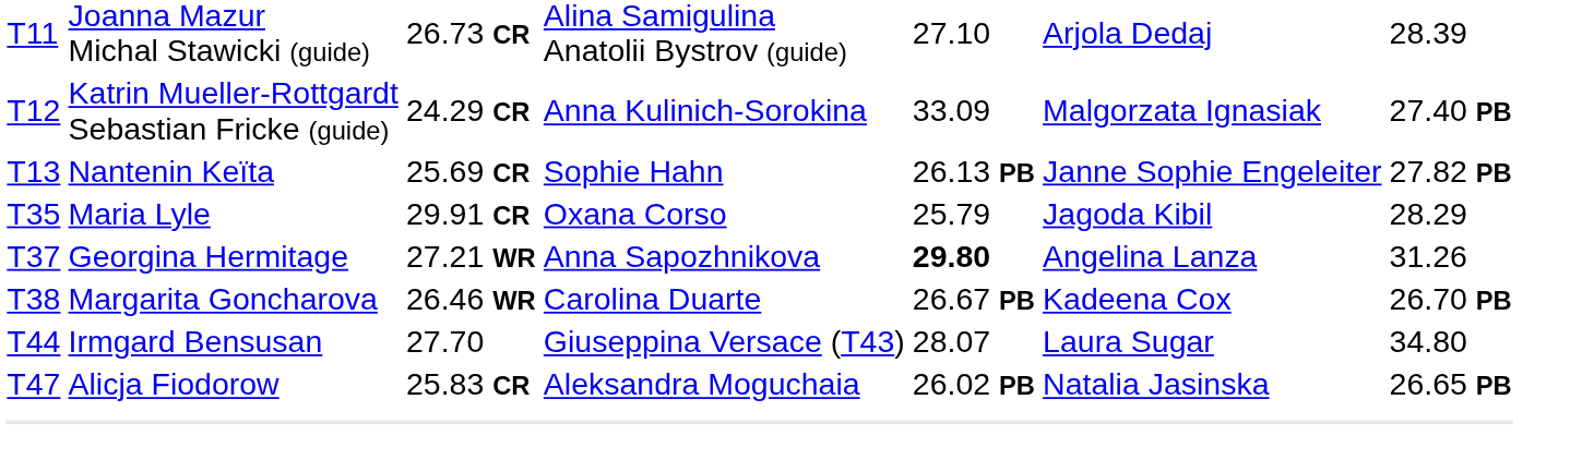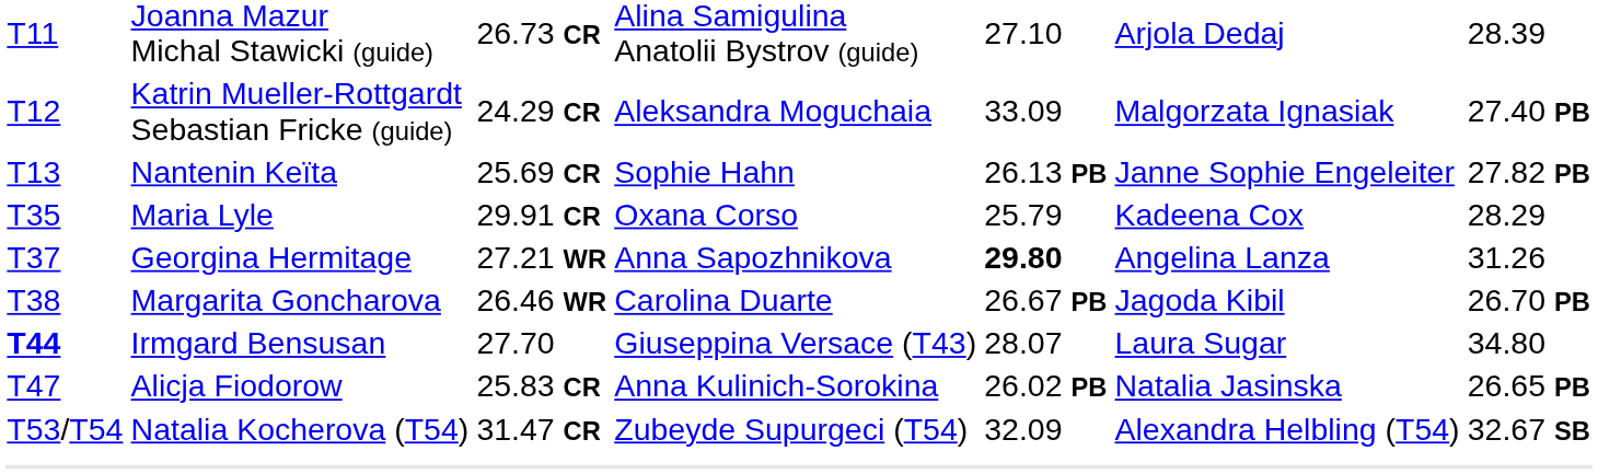Katrin Mueller-Rottgardt Sebastian Fricke (guide) | column 4: Anna Kulinich-Sorokina -> Aleksandra Moguchaia
Maria Lyle | column 6: Jagoda Kibil -> Kadeena Cox
Margarita Goncharova | column 6: Kadeena Cox -> Jagoda Kibil
Irmgard Bensusan | column 1: normal -> bold
Alicja Fiodorow | column 4: Aleksandra Moguchaia -> Anna Kulinich-Sorokina
+ row: T53/T54 | Natalia Kocherova (T54) | 31.47 CR | Zubeyde Supurgeci (T54) | 32.09 | Alexandra Helbling (T54) | 32.67 SB
